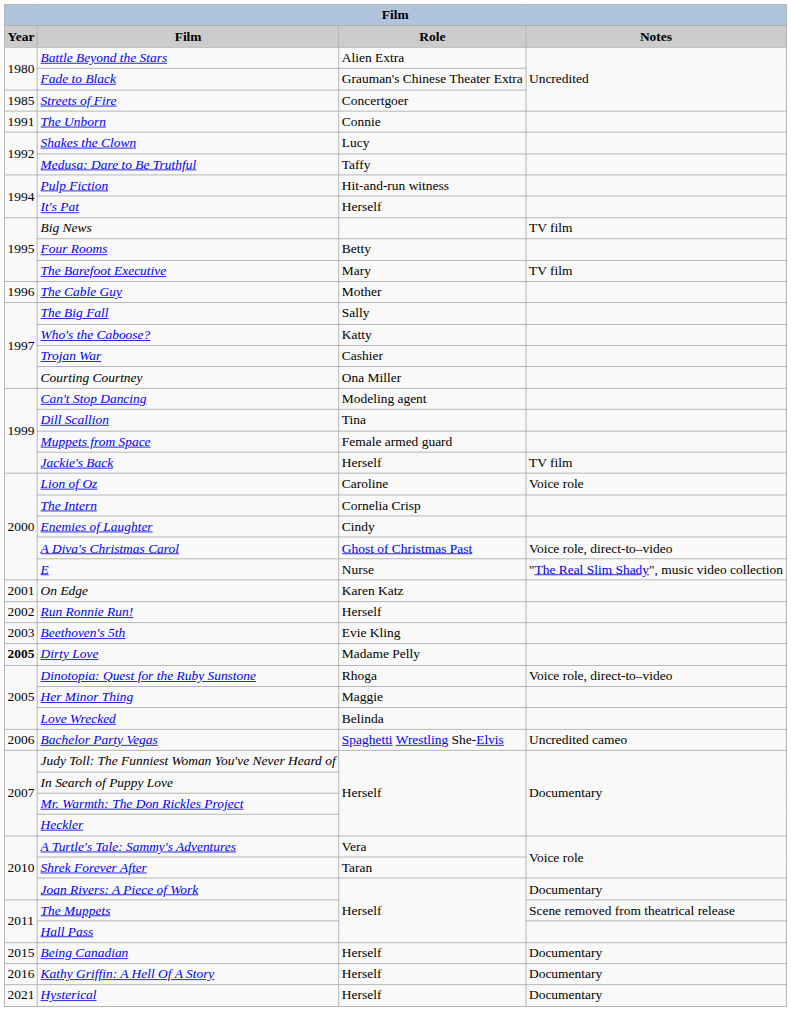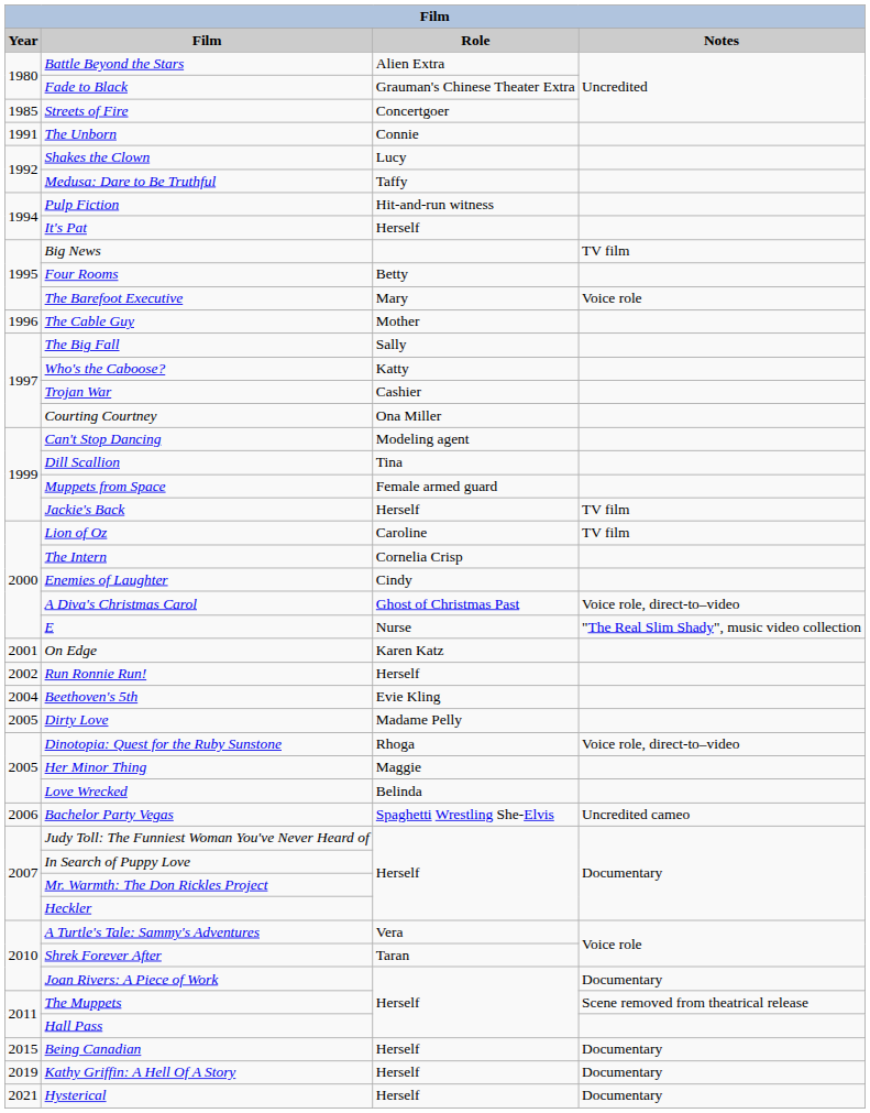The Barefoot Executive | Notes: TV film -> Voice role
Lion of Oz | Notes: Voice role -> TV film
Beethoven's 5th | Year: 2003 -> 2004
Dirty Love | Year: bold -> normal
Kathy Griffin: A Hell Of A Story | Year: 2016 -> 2019
